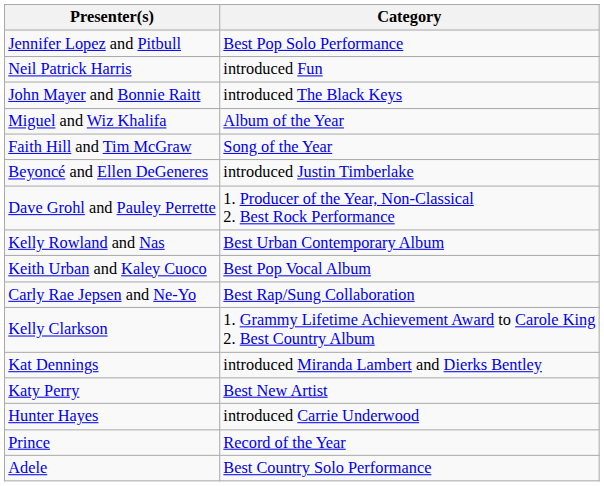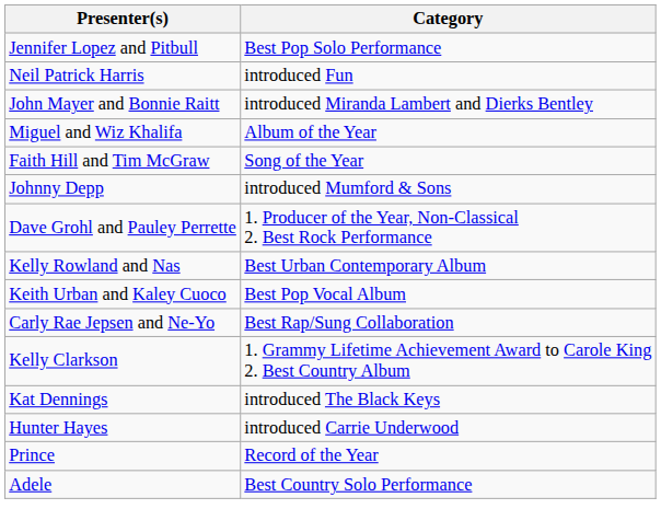John Mayer and Bonnie Raitt | Category: introduced The Black Keys -> introduced Miranda Lambert and Dierks Bentley
+ row: Johnny Depp | introduced Mumford & Sons
- row: Beyoncé and Ellen DeGeneres | introduced Justin Timberlake
Kat Dennings | Category: introduced Miranda Lambert and Dierks Bentley -> introduced The Black Keys
- row: Katy Perry | Best New Artist
